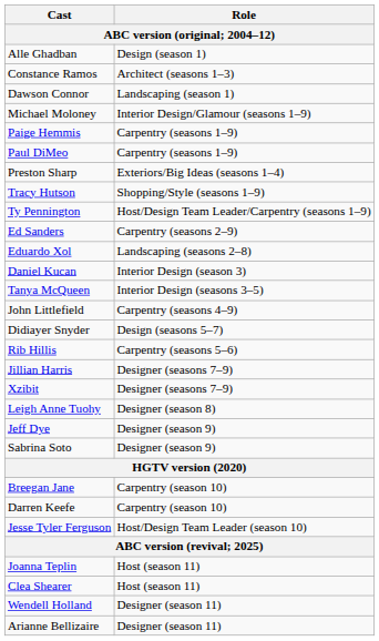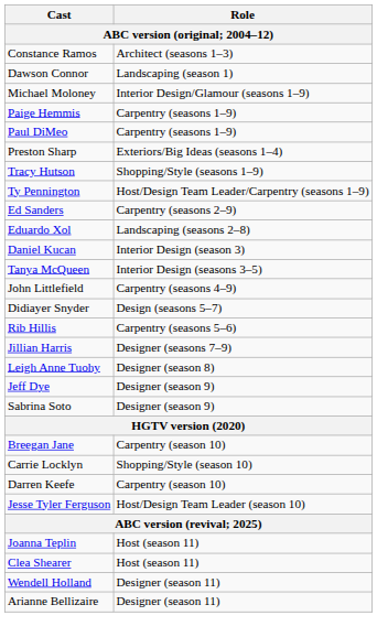- row: Alle Ghadban | Design (season 1)
- row: Xzibit | Designer (seasons 7–9)
+ row: Carrie Locklyn | Shopping/Style (season 10)
